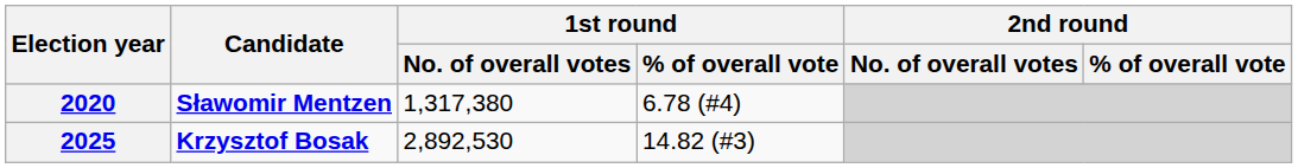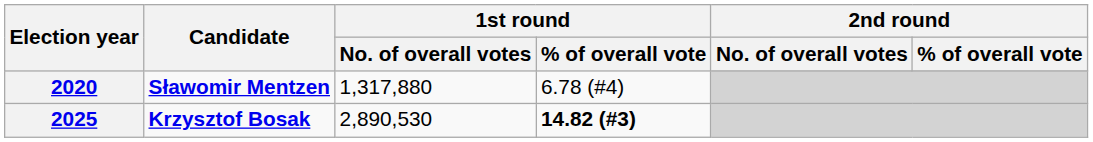2020 | 1st round / No. of overall votes: 1,317,380 -> 1,317,880
2025 | 1st round / No. of overall votes: 2,892,530 -> 2,890,530
2025 | 1st round / % of overall vote: normal -> bold
